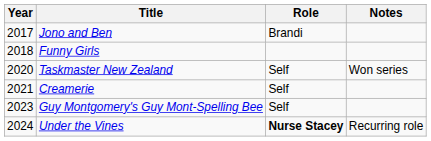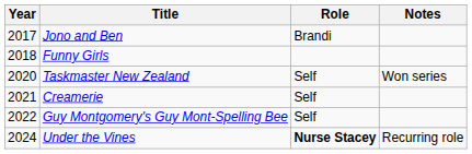Guy Montgomery's Guy Mont-Spelling Bee | Year: 2023 -> 2022
